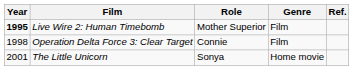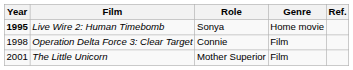Live Wire 2: Human Timebomb | Role: Mother Superior -> Sonya
Live Wire 2: Human Timebomb | Genre: Film -> Home movie
The Little Unicorn | Role: Sonya -> Mother Superior
The Little Unicorn | Genre: Home movie -> Film
